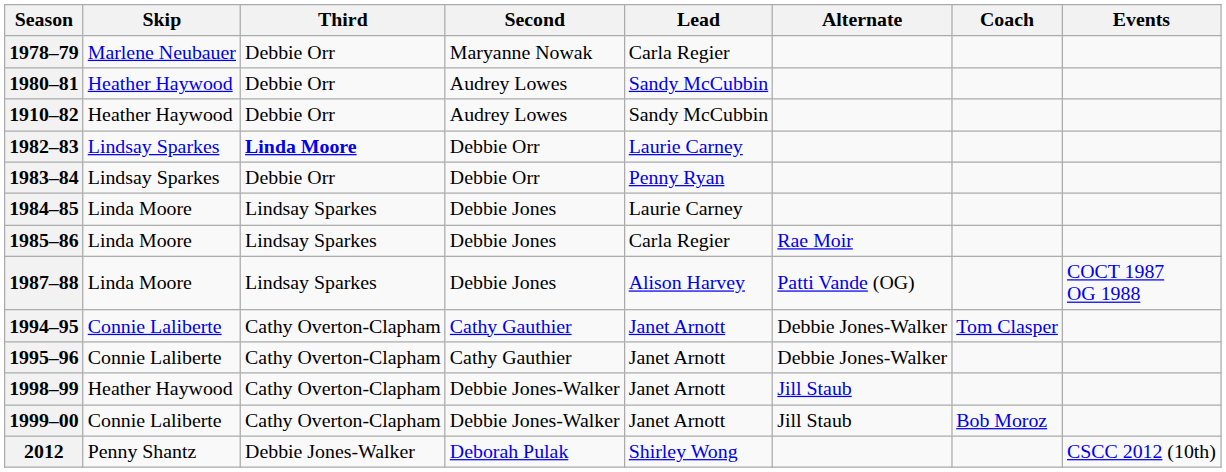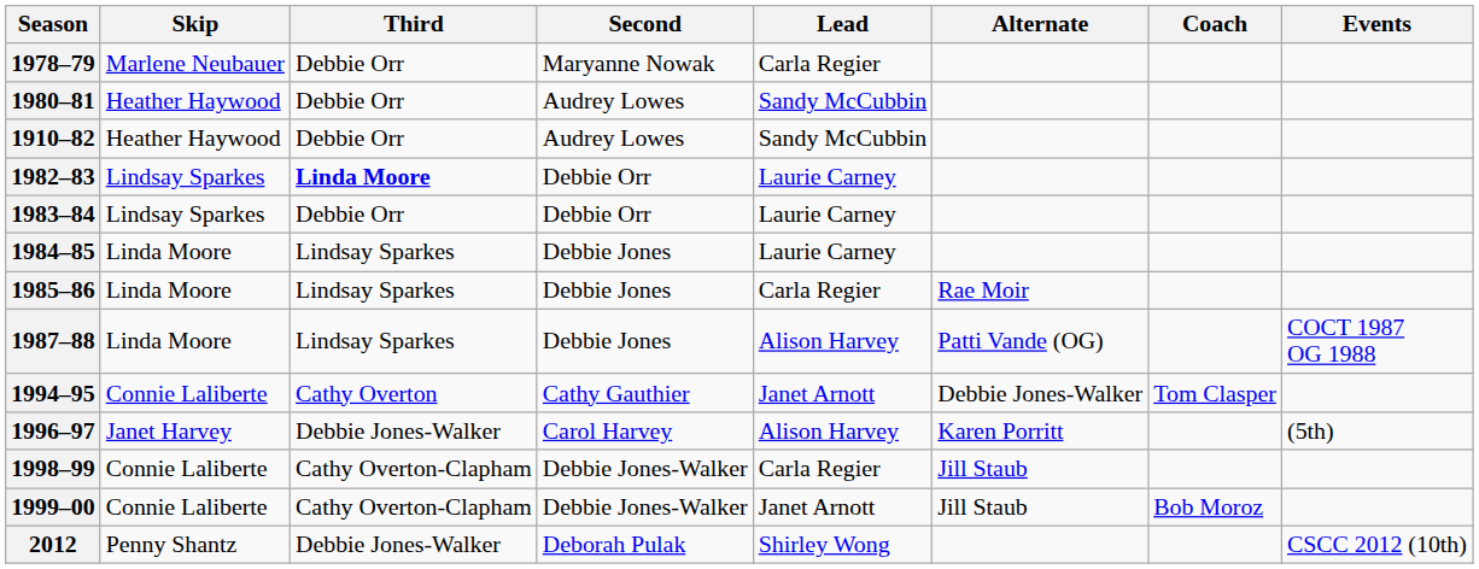1983–84 | Lead: Penny Ryan -> Laurie Carney
1994–95 | Third: Cathy Overton-Clapham -> Cathy Overton
- row: 1995–96 | Connie Laliberte | Cathy Overton-Clapham | Cathy Gauthier | Janet Arnott | Debbie Jones-Walker
+ row: 1996–97 | Janet Harvey | Debbie Jones-Walker | Carol Harvey | Alison Harvey | Karen Porritt | (5th)
1998–99 | Skip: Heather Haywood -> Connie Laliberte
1998–99 | Lead: Janet Arnott -> Carla Regier
